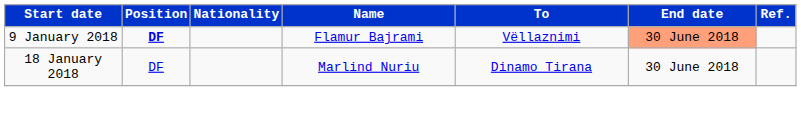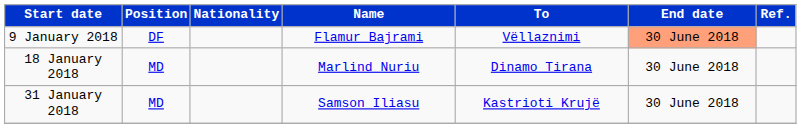9 January 2018 | Position: bold -> normal
18 January 2018 | Position: DF -> MD
+ row: 31 January 2018 | MD | Samson Iliasu | Kastrioti Krujë | 30 June 2018
